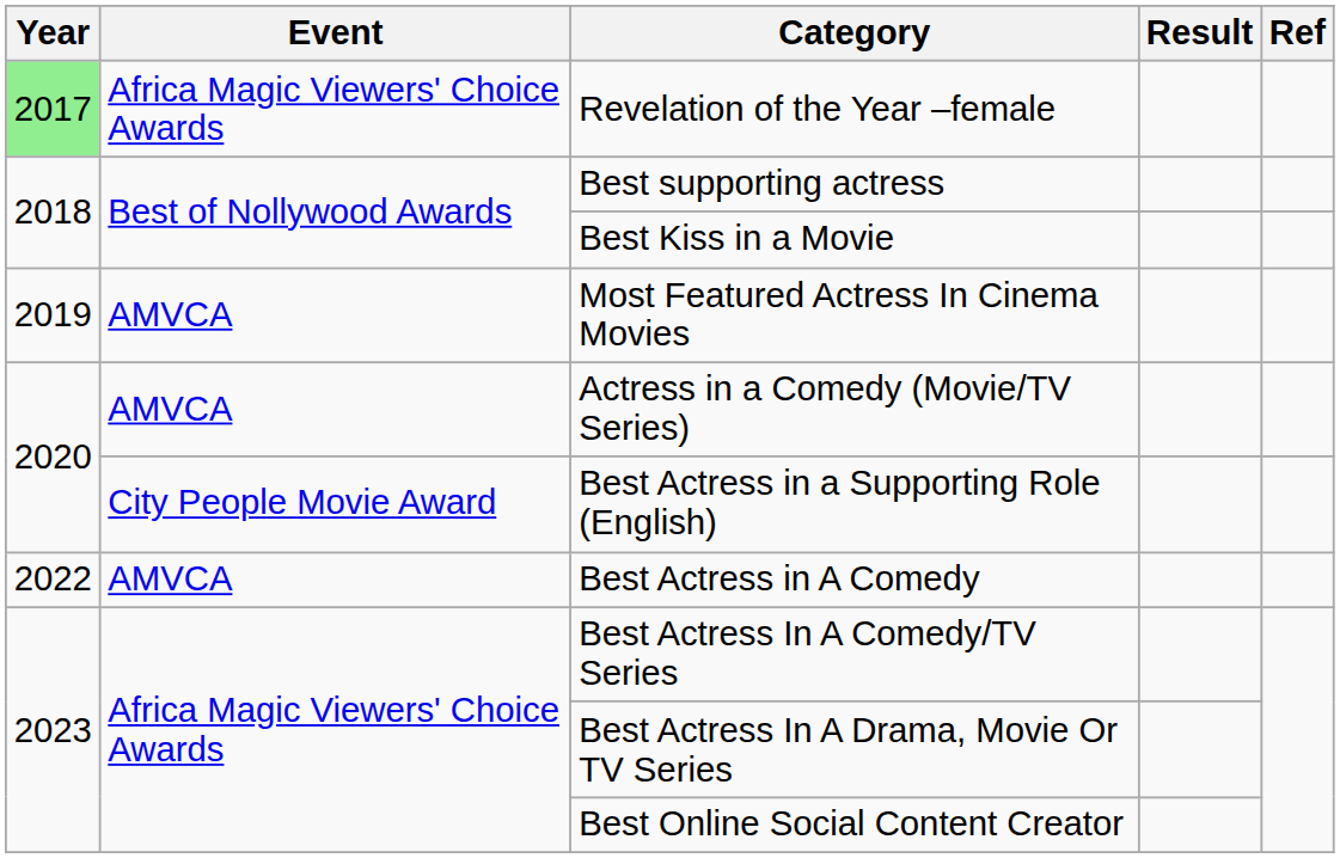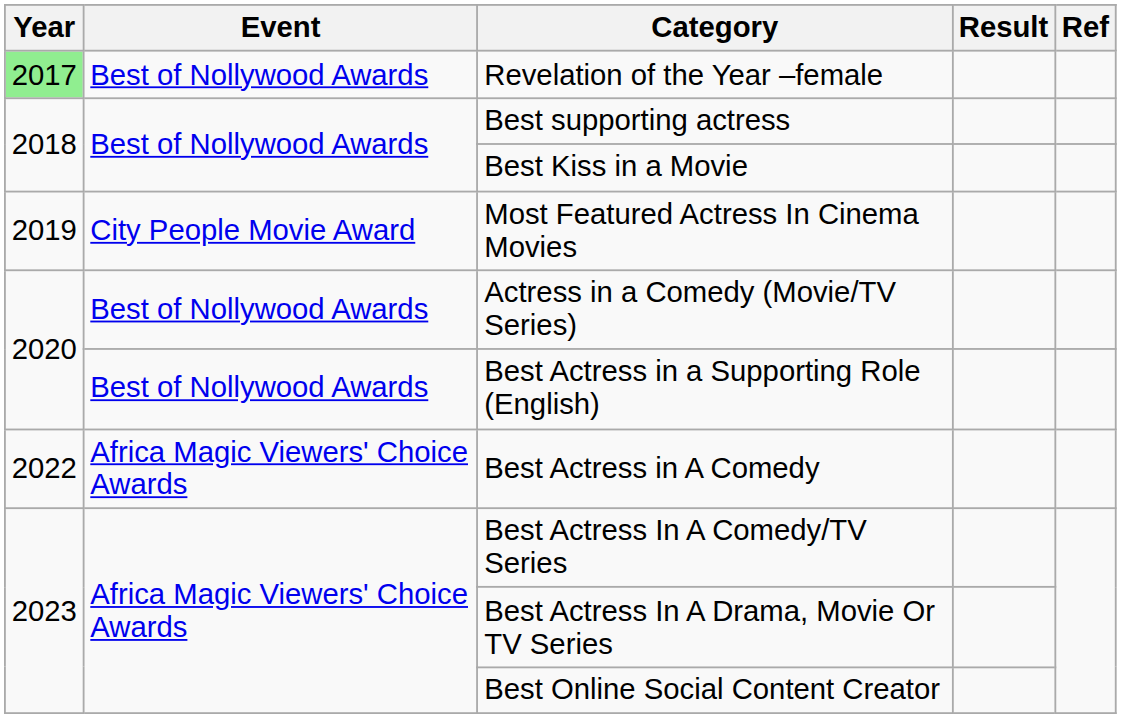Revelation of the Year –female | Event: Africa Magic Viewers' Choice Awards -> Best of Nollywood Awards
Most Featured Actress In Cinema Movies | Event: AMVCA -> City People Movie Award
Actress in a Comedy (Movie/TV Series) | Event: AMVCA -> Best of Nollywood Awards
Best Actress in a Supporting Role (English) | Event: City People Movie Award -> Best of Nollywood Awards
Best Actress in A Comedy | Event: AMVCA -> Africa Magic Viewers' Choice Awards
